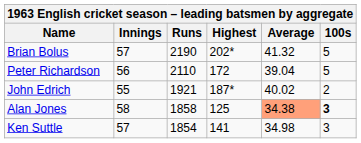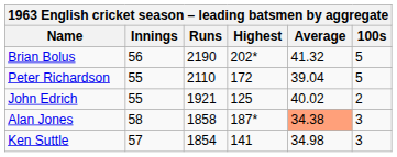Brian Bolus | Innings: 57 -> 56
Peter Richardson | Innings: 56 -> 55
John Edrich | Highest: 187* -> 125
Alan Jones | Highest: 125 -> 187*
Alan Jones | 100s: bold -> normal
